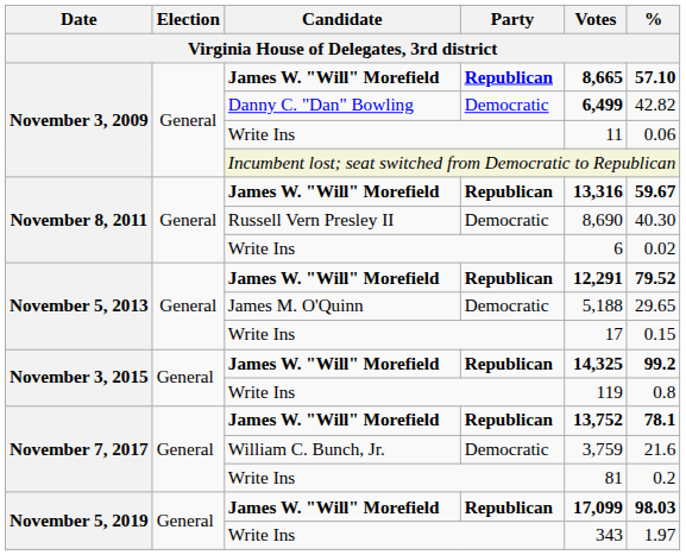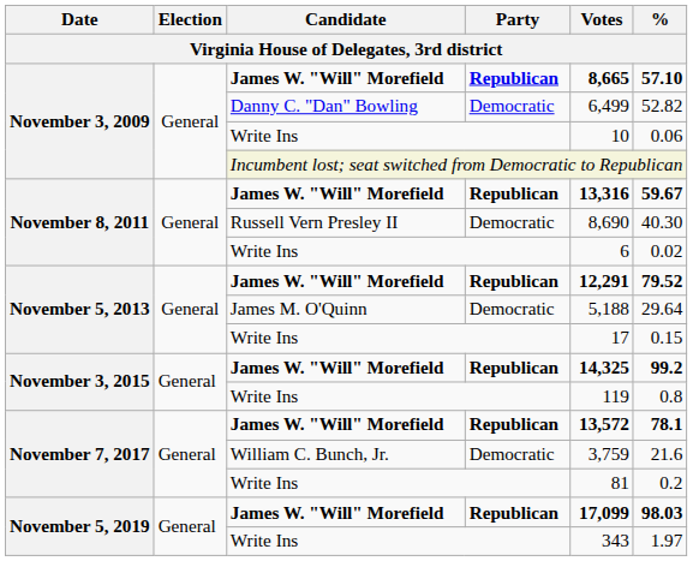Danny C. "Dan" Bowling | Votes: bold -> normal
Danny C. "Dan" Bowling | %: 42.82 -> 52.82
November 3, 2009 / Write Ins | Votes: 11 -> 10
James M. O'Quinn | %: 29.65 -> 29.64
November 7, 2017 / James W. "Will" Morefield | Votes: 13,752 -> 13,572
